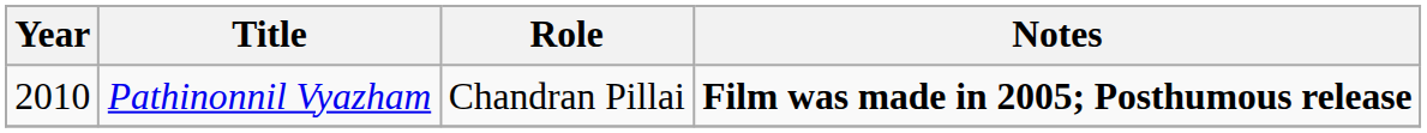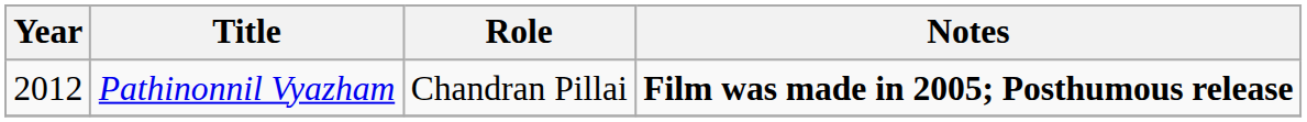Pathinonnil Vyazham | Year: 2010 -> 2012
